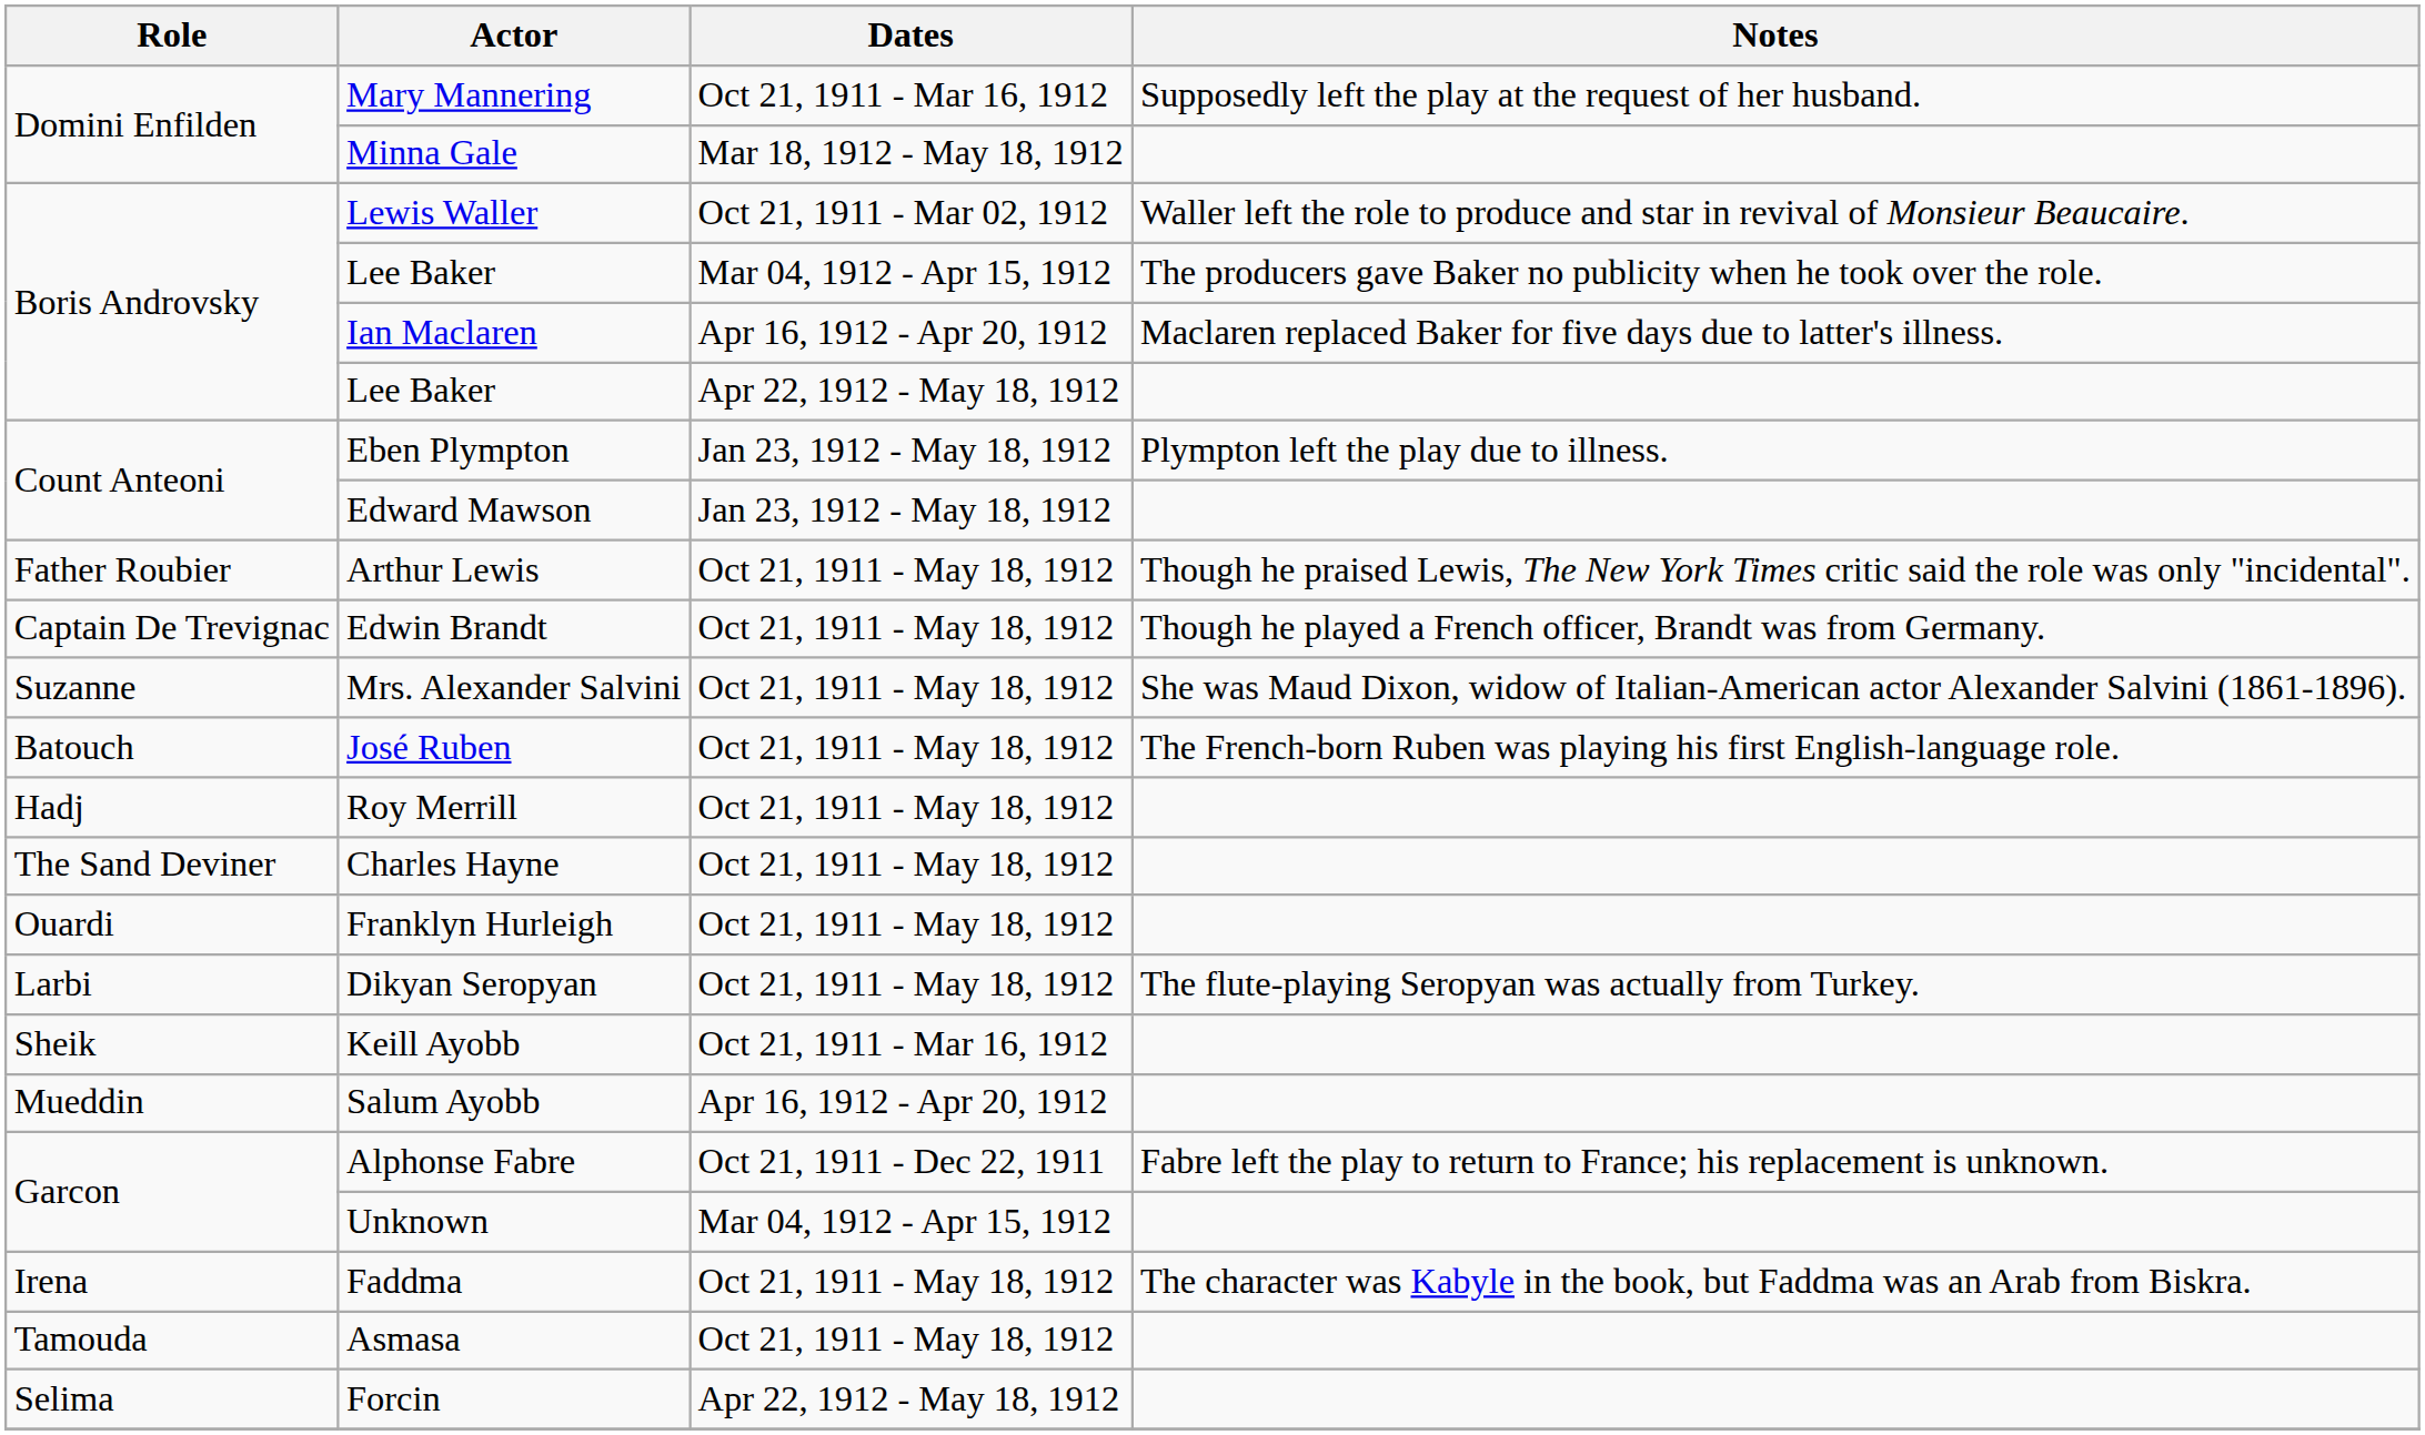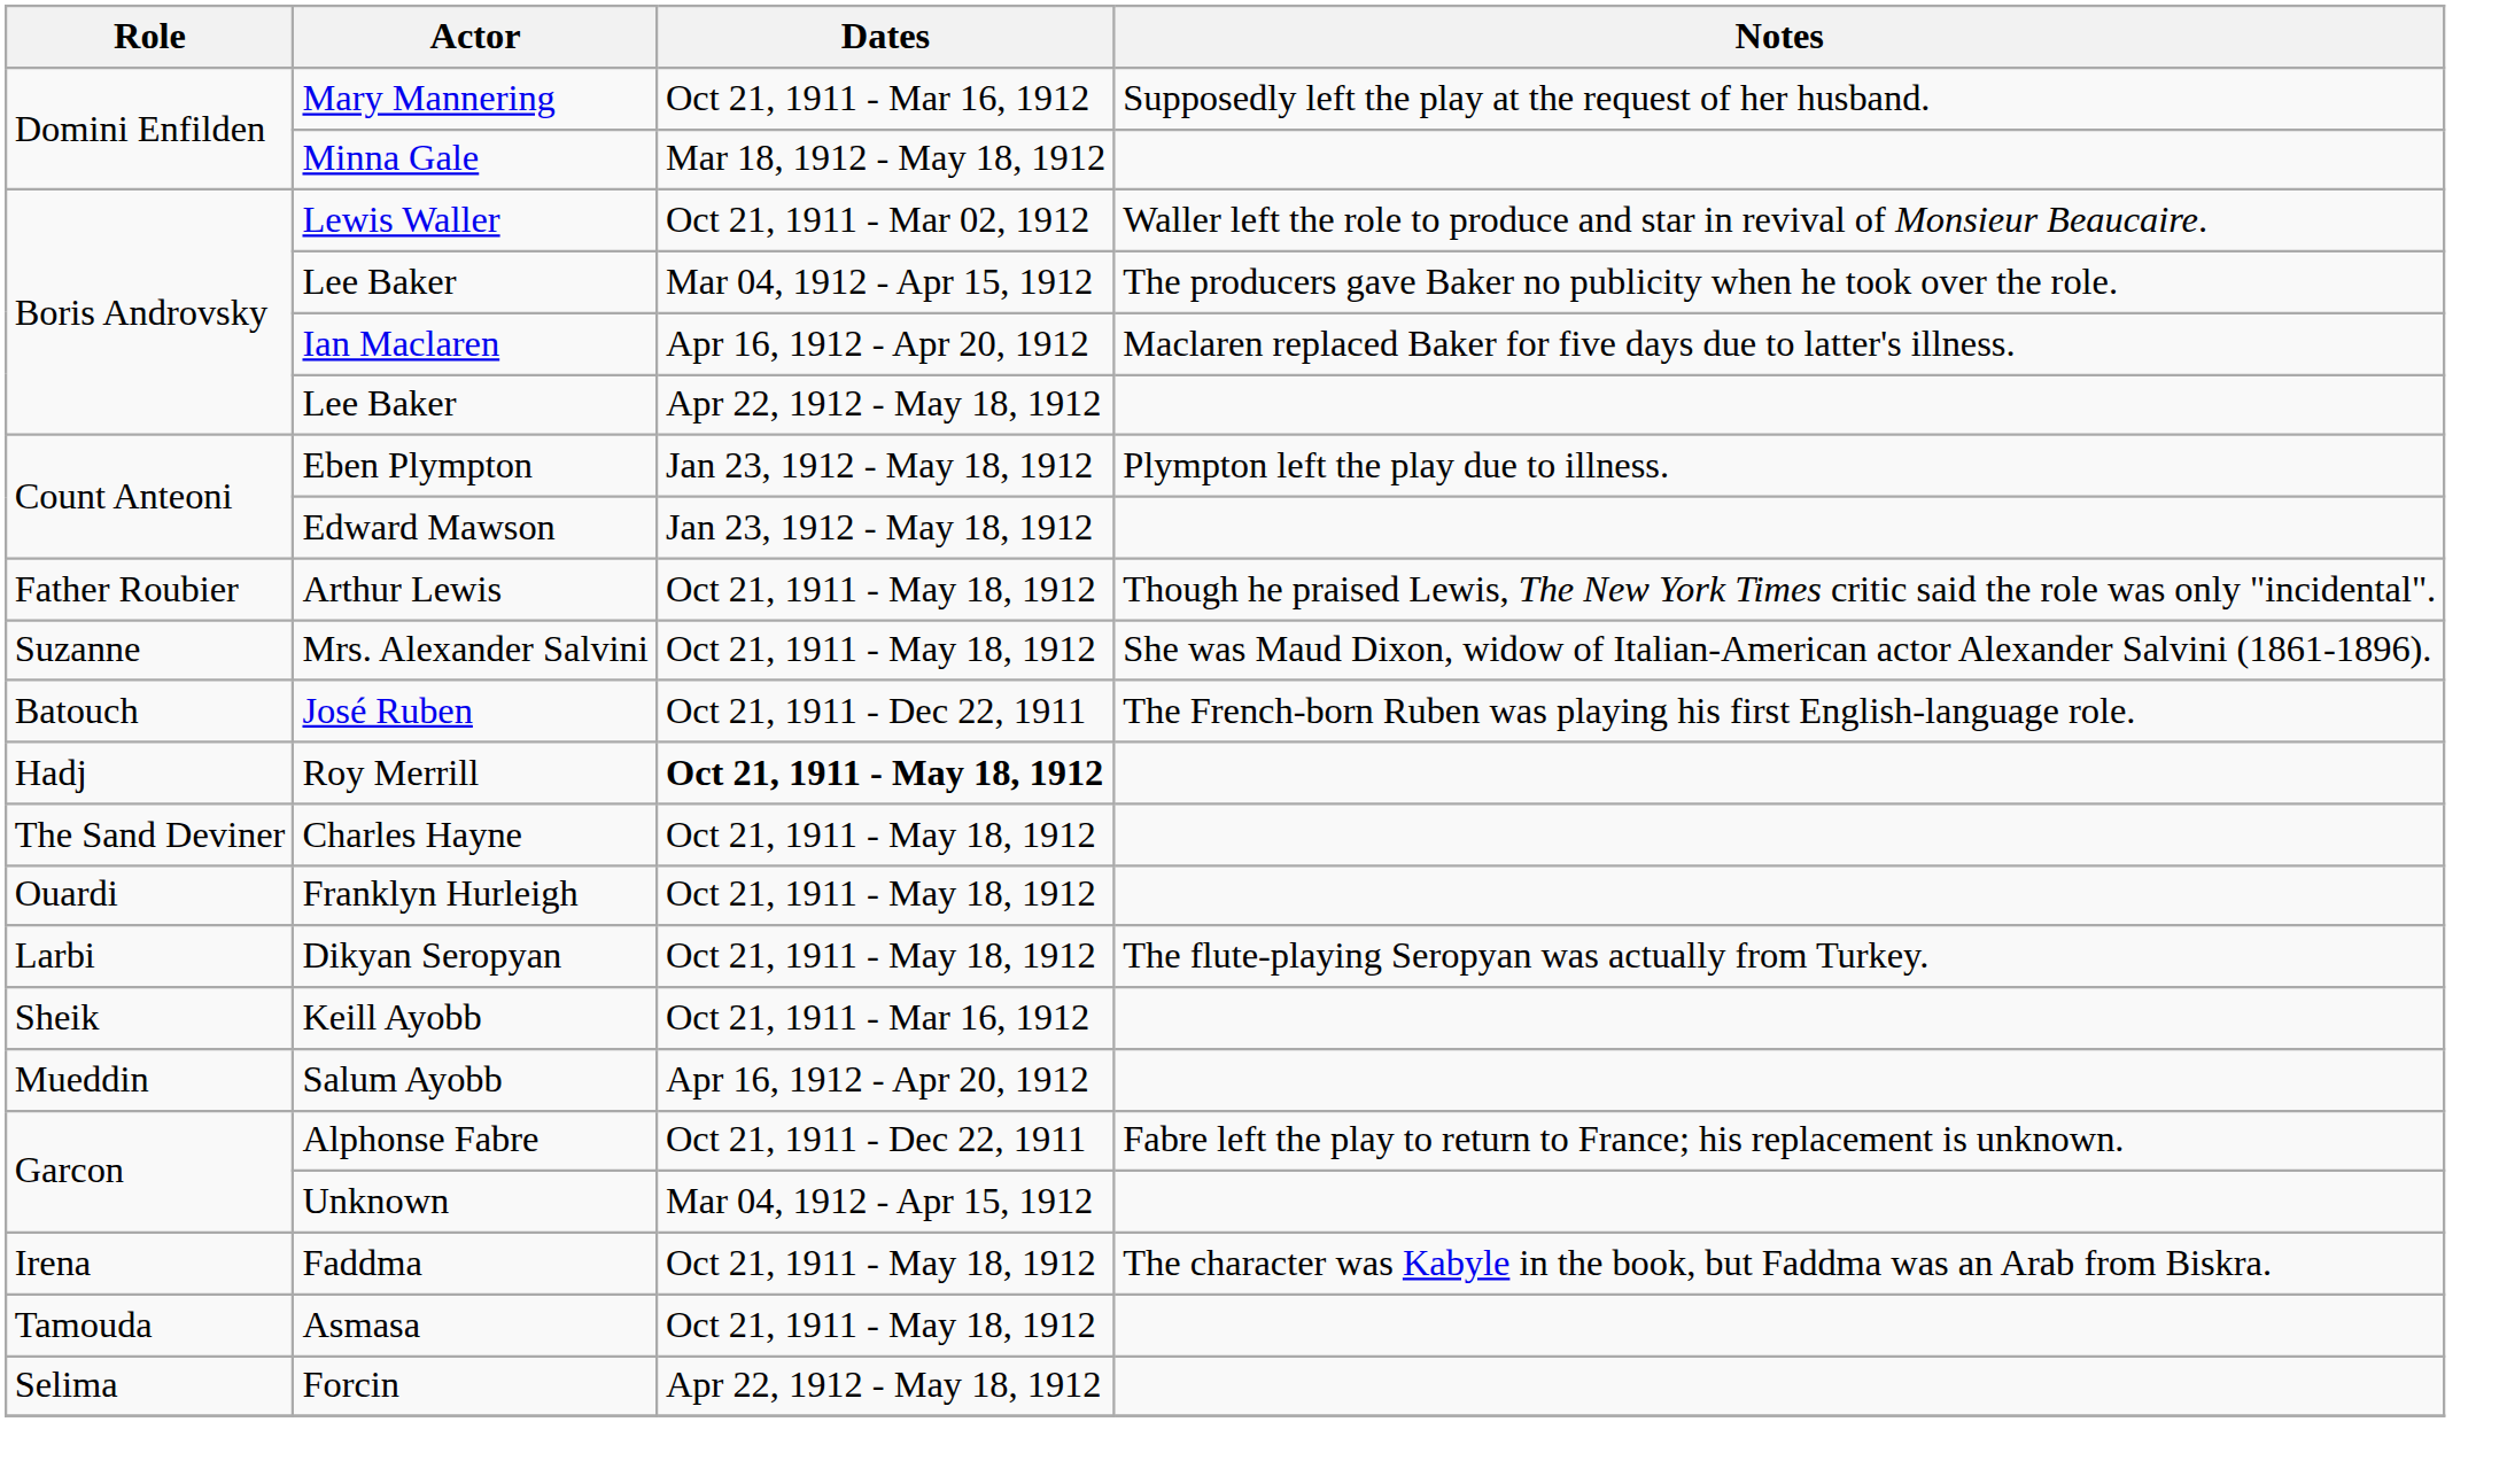- row: Captain De Trevignac | Edwin Brandt | Oct 21, 1911 - May 18, 1912 | Though he played a French officer, Brandt was from Germany.
José Ruben | Dates: Oct 21, 1911 - May 18, 1912 -> Oct 21, 1911 - Dec 22, 1911
Roy Merrill | Dates: normal -> bold
